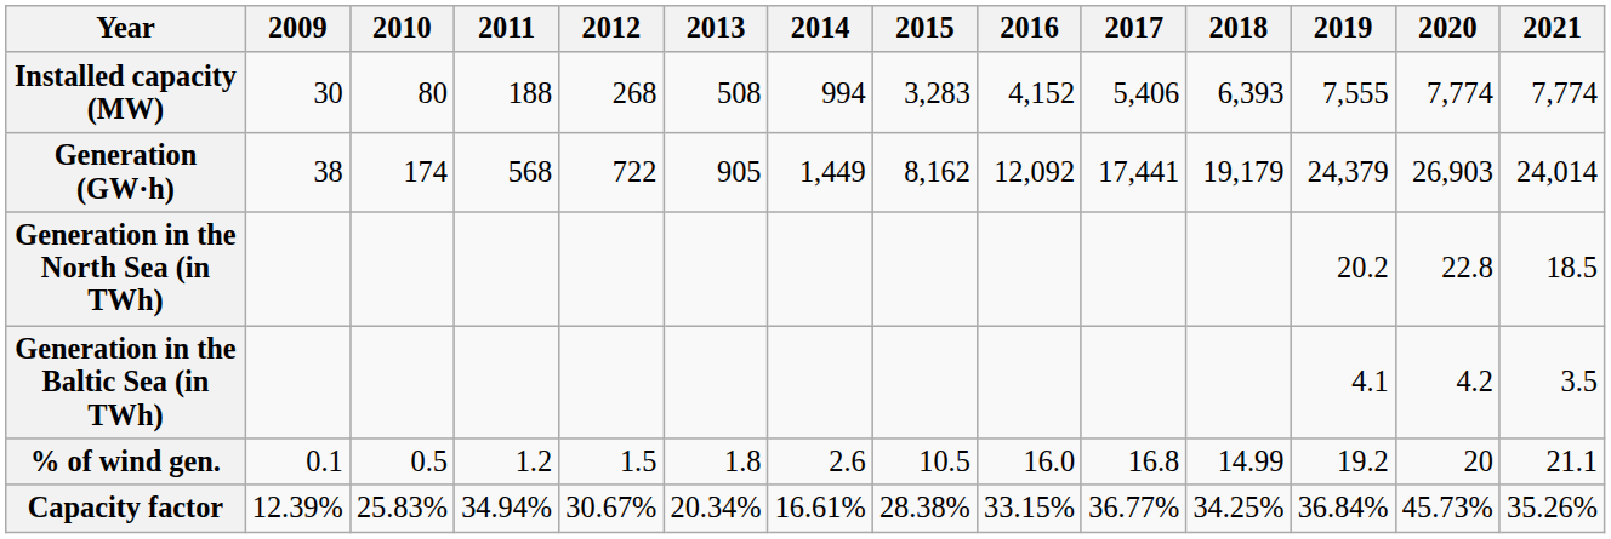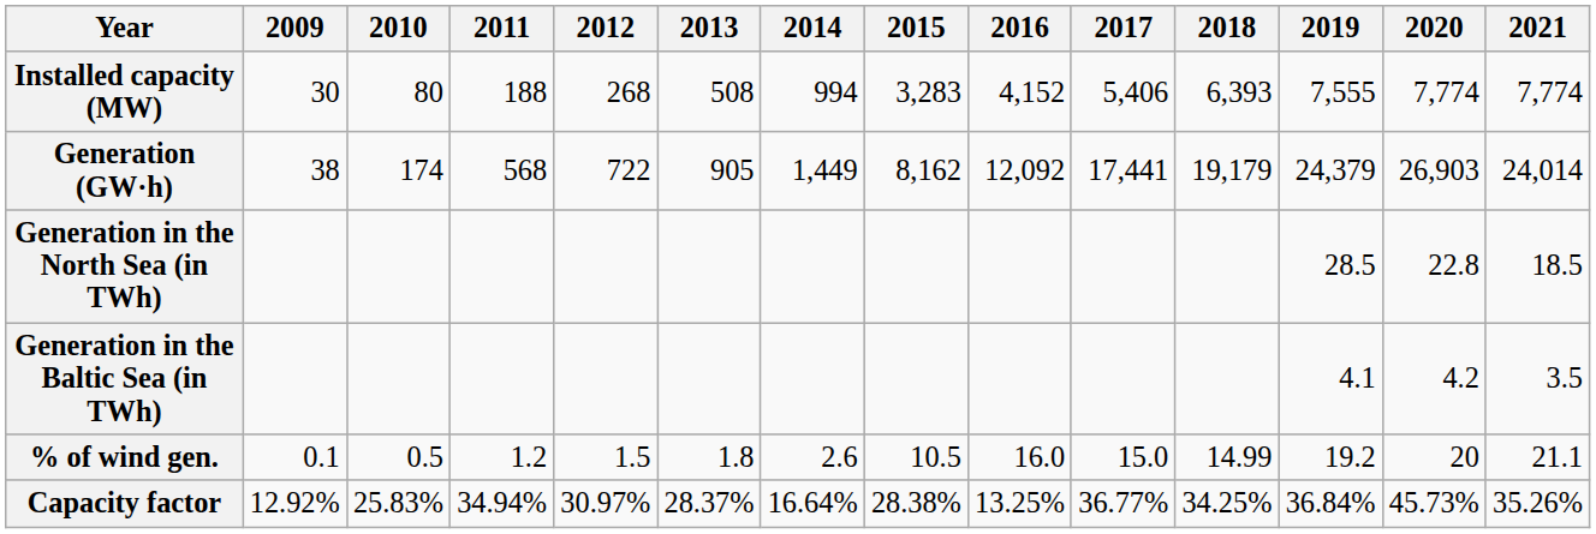Generation in the North Sea (in TWh) | 2019: 20.2 -> 28.5
% of wind gen. | 2017: 16.8 -> 15.0
Capacity factor | 2009: 12.39% -> 12.92%
Capacity factor | 2012: 30.67% -> 30.97%
Capacity factor | 2013: 20.34% -> 28.37%
Capacity factor | 2014: 16.61% -> 16.64%
Capacity factor | 2016: 33.15% -> 13.25%
